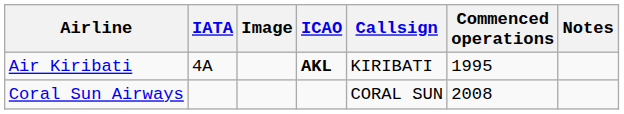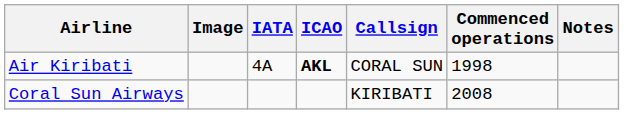columns swapped: Image <-> IATA
Air Kiribati | Callsign: KIRIBATI -> CORAL SUN
Air Kiribati | Commenced operations: 1995 -> 1998
Coral Sun Airways | Callsign: CORAL SUN -> KIRIBATI
